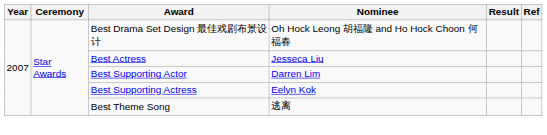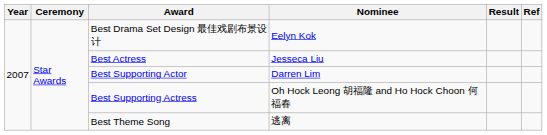Best Drama Set Design 最佳戏剧布景设计 | Nominee: Oh Hock Leong 胡福隆 and Ho Hock Choon 何福春 -> Eelyn Kok
Best Supporting Actress | Nominee: Eelyn Kok -> Oh Hock Leong 胡福隆 and Ho Hock Choon 何福春
